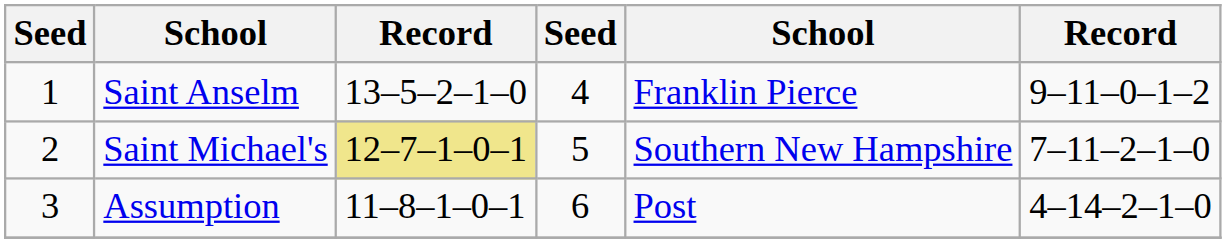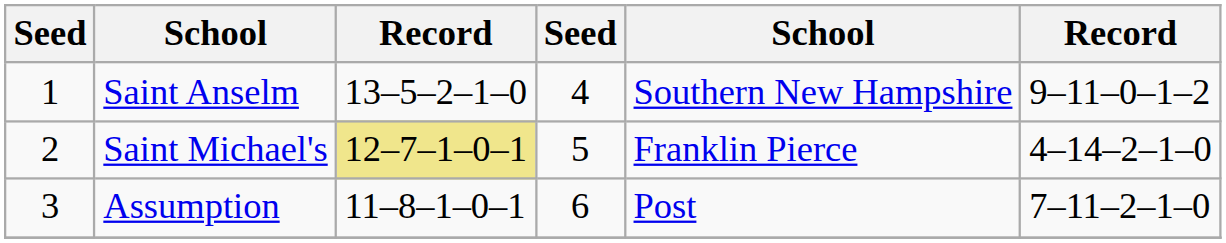Saint Anselm | column 5: Franklin Pierce -> Southern New Hampshire
Saint Michael's | column 5: Southern New Hampshire -> Franklin Pierce
Saint Michael's | column 6: 7–11–2–1–0 -> 4–14–2–1–0
Assumption | column 6: 4–14–2–1–0 -> 7–11–2–1–0
